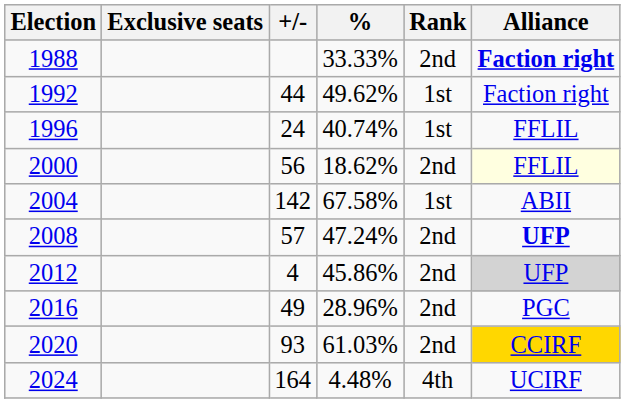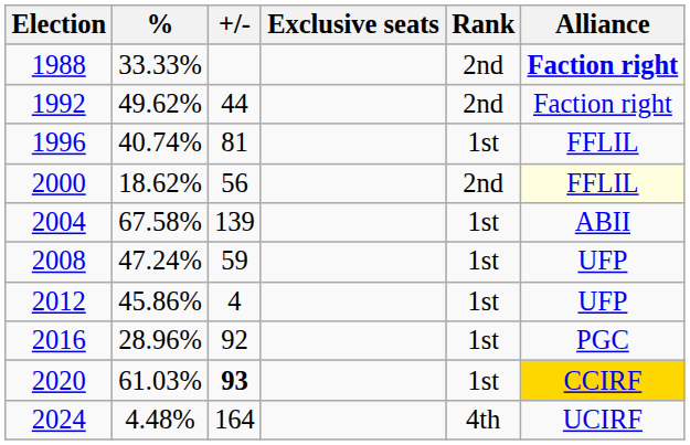columns swapped: Exclusive seats <-> %
1992 | Rank: 1st -> 2nd
1996 | +/-: 24 -> 81
2004 | +/-: 142 -> 139
2008 | +/-: 57 -> 59
2008 | Rank: 2nd -> 1st
2008 | Alliance: bold -> normal
2012 | Rank: 2nd -> 1st
2012 | Alliance: lightgrey background -> no background
2016 | +/-: 49 -> 92
2016 | Rank: 2nd -> 1st
2020 | +/-: normal -> bold
2020 | Rank: 2nd -> 1st
